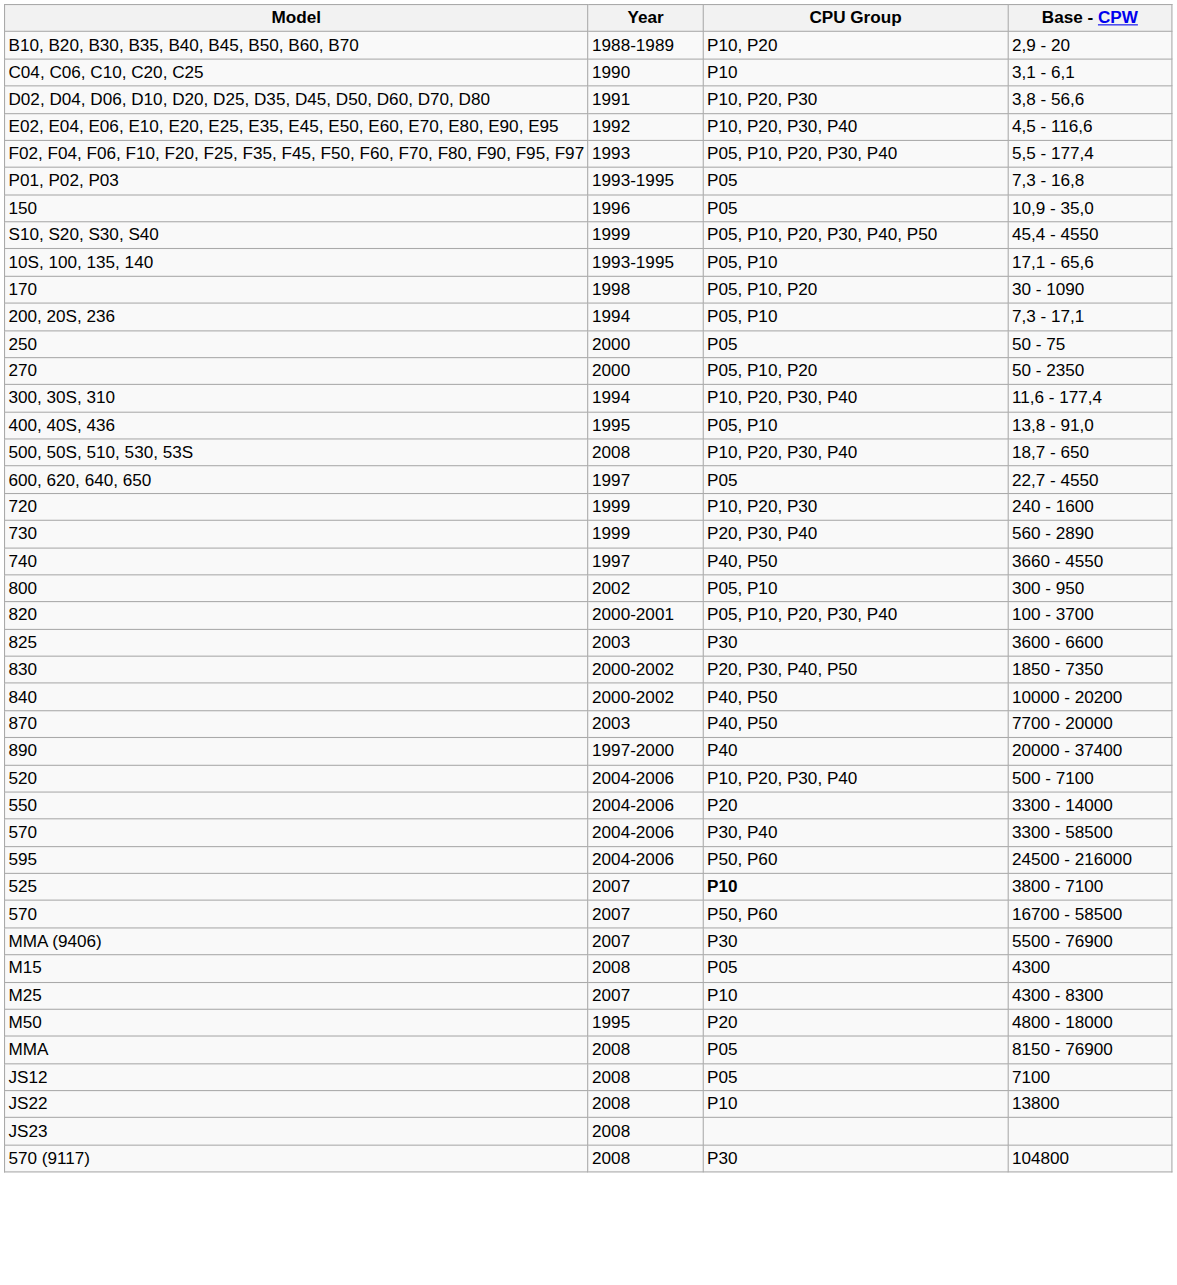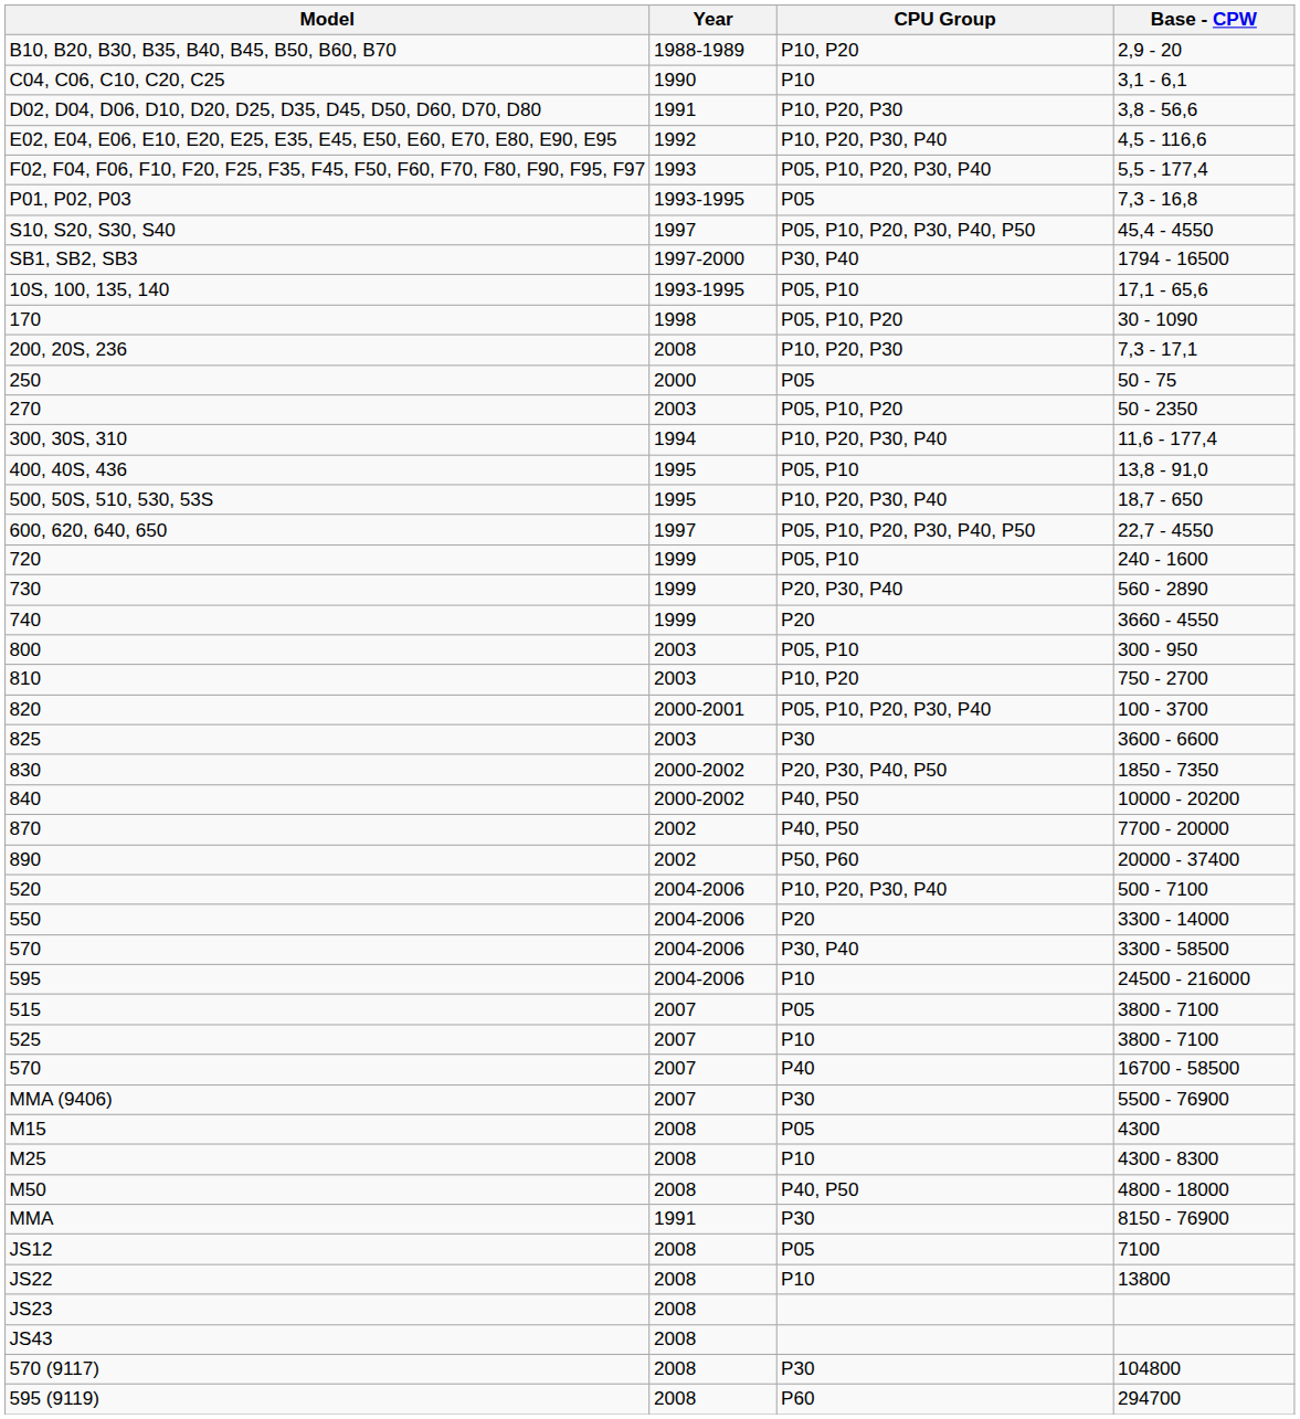- row: 150 | 1996 | P05 | 10,9 - 35,0
S10, S20, S30, S40 | Year: 1999 -> 1997
+ row: SB1, SB2, SB3 | 1997-2000 | P30, P40 | 1794 - 16500
200, 20S, 236 | Year: 1994 -> 2008
200, 20S, 236 | CPU Group: P05, P10 -> P10, P20, P30
270 | Year: 2000 -> 2003
500, 50S, 510, 530, 53S | Year: 2008 -> 1995
600, 620, 640, 650 | CPU Group: P05 -> P05, P10, P20, P30, P40, P50
720 | CPU Group: P10, P20, P30 -> P05, P10
740 | Year: 1997 -> 1999
740 | CPU Group: P40, P50 -> P20
800 | Year: 2002 -> 2003
+ row: 810 | 2003 | P10, P20 | 750 - 2700
870 | Year: 2003 -> 2002
890 | Year: 1997-2000 -> 2002
890 | CPU Group: P40 -> P50, P60
595 | CPU Group: P50, P60 -> P10
+ row: 515 | 2007 | P05 | 3800 - 7100
525 | CPU Group: bold -> normal
570 / 16700 - 58500 | CPU Group: P50, P60 -> P40
M25 | Year: 2007 -> 2008
M50 | Year: 1995 -> 2008
M50 | CPU Group: P20 -> P40, P50
MMA | Year: 2008 -> 1991
MMA | CPU Group: P05 -> P30
+ row: JS43 | 2008
+ row: 595 (9119) | 2008 | P60 | 294700
